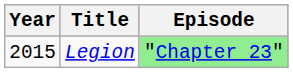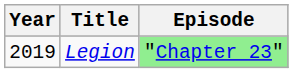Legion | Year: 2015 -> 2019
